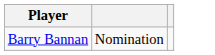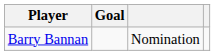+ column: Goal
